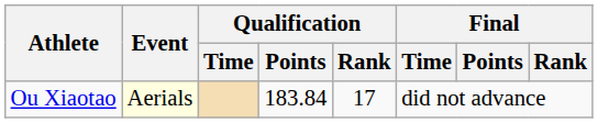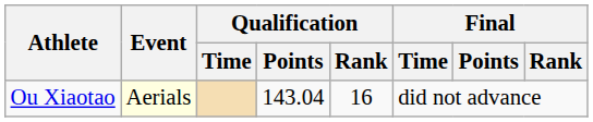Ou Xiaotao | Qualification / Points: 183.84 -> 143.04
Ou Xiaotao | Qualification / Rank: 17 -> 16
